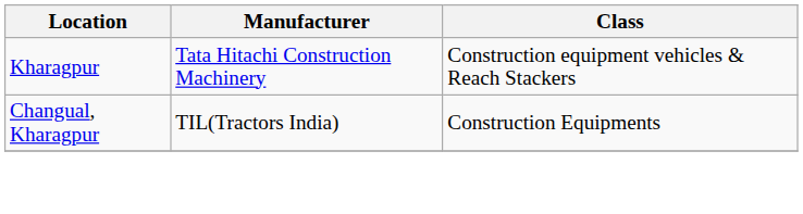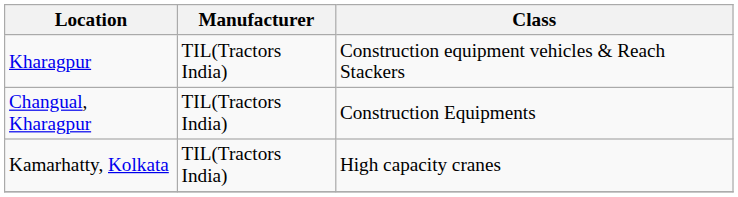Kharagpur | Manufacturer: Tata Hitachi Construction Machinery -> TIL(Tractors India)
+ row: Kamarhatty, Kolkata | TIL(Tractors India) | High capacity cranes
